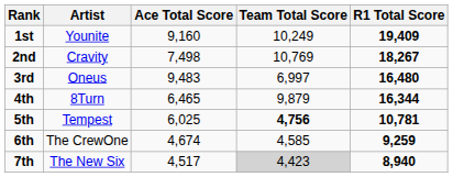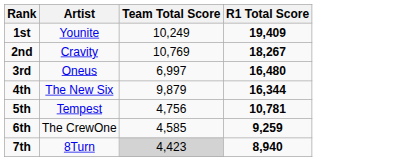- column: Ace Total Score | 9,160 | 7,498 | 9,483 | 6,465 | 6,025 | 4,674 | 4,517
4th | Artist: 8Turn -> The New Six
5th | Team Total Score: bold -> normal
7th | Artist: The New Six -> 8Turn
